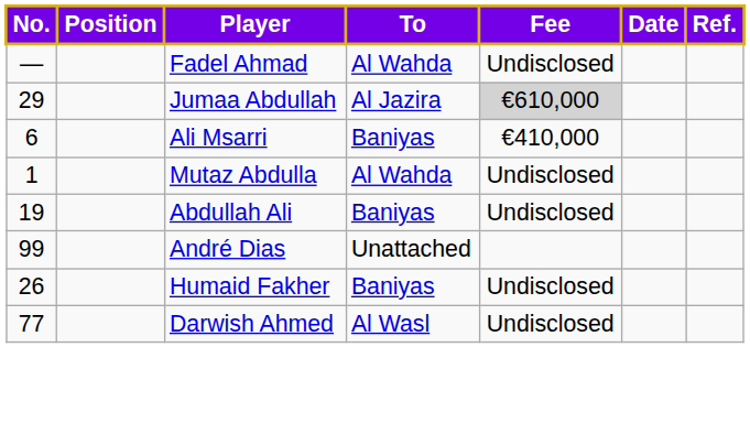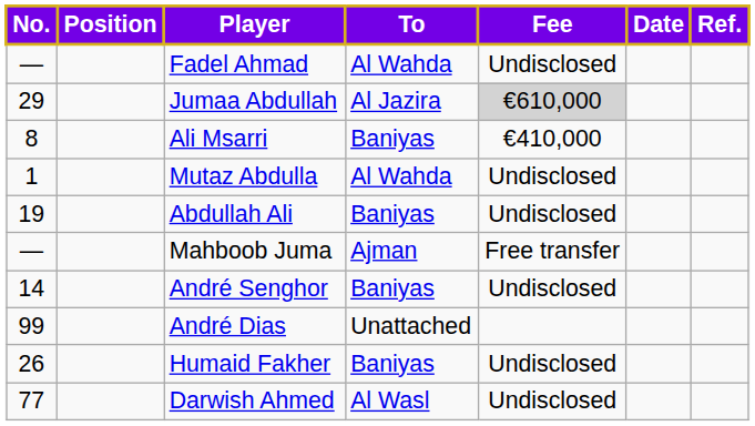Ali Msarri | No.: 6 -> 8
+ row: — | Mahboob Juma | Ajman | Free transfer
+ row: 14 | André Senghor | Baniyas | Undisclosed
